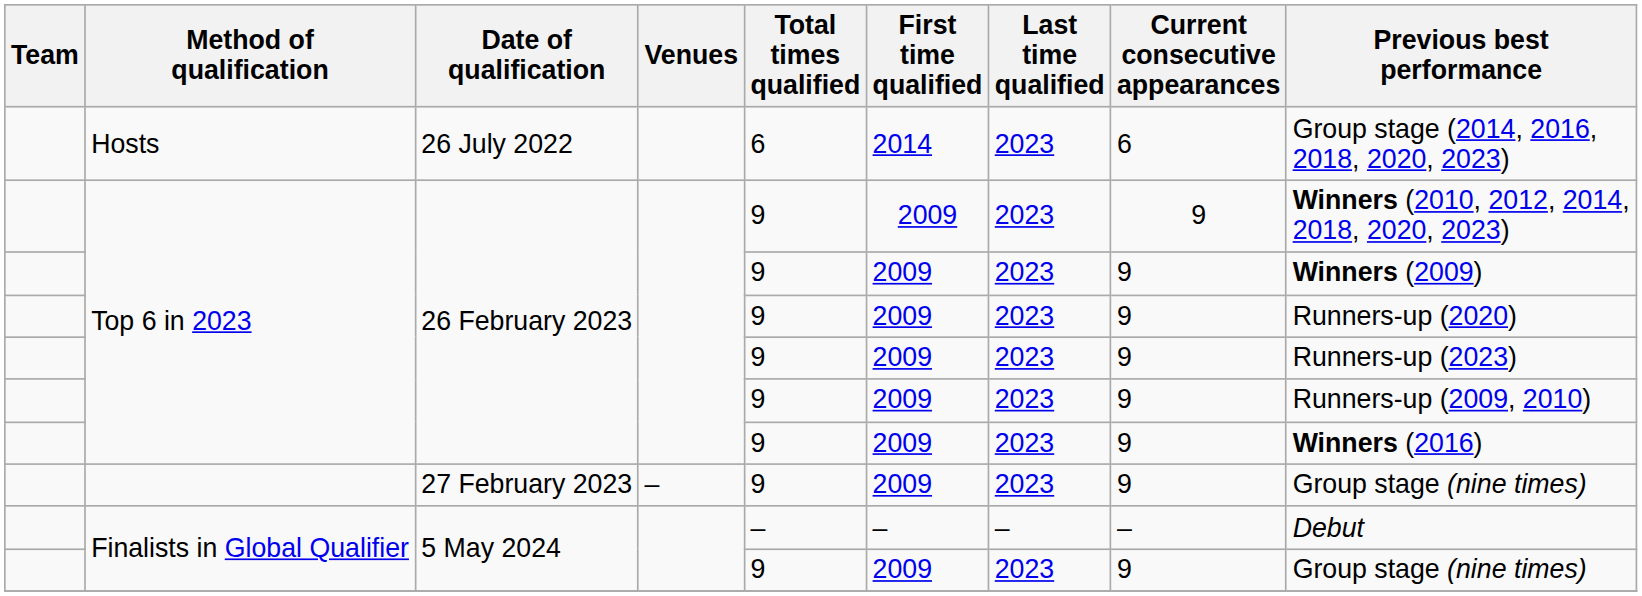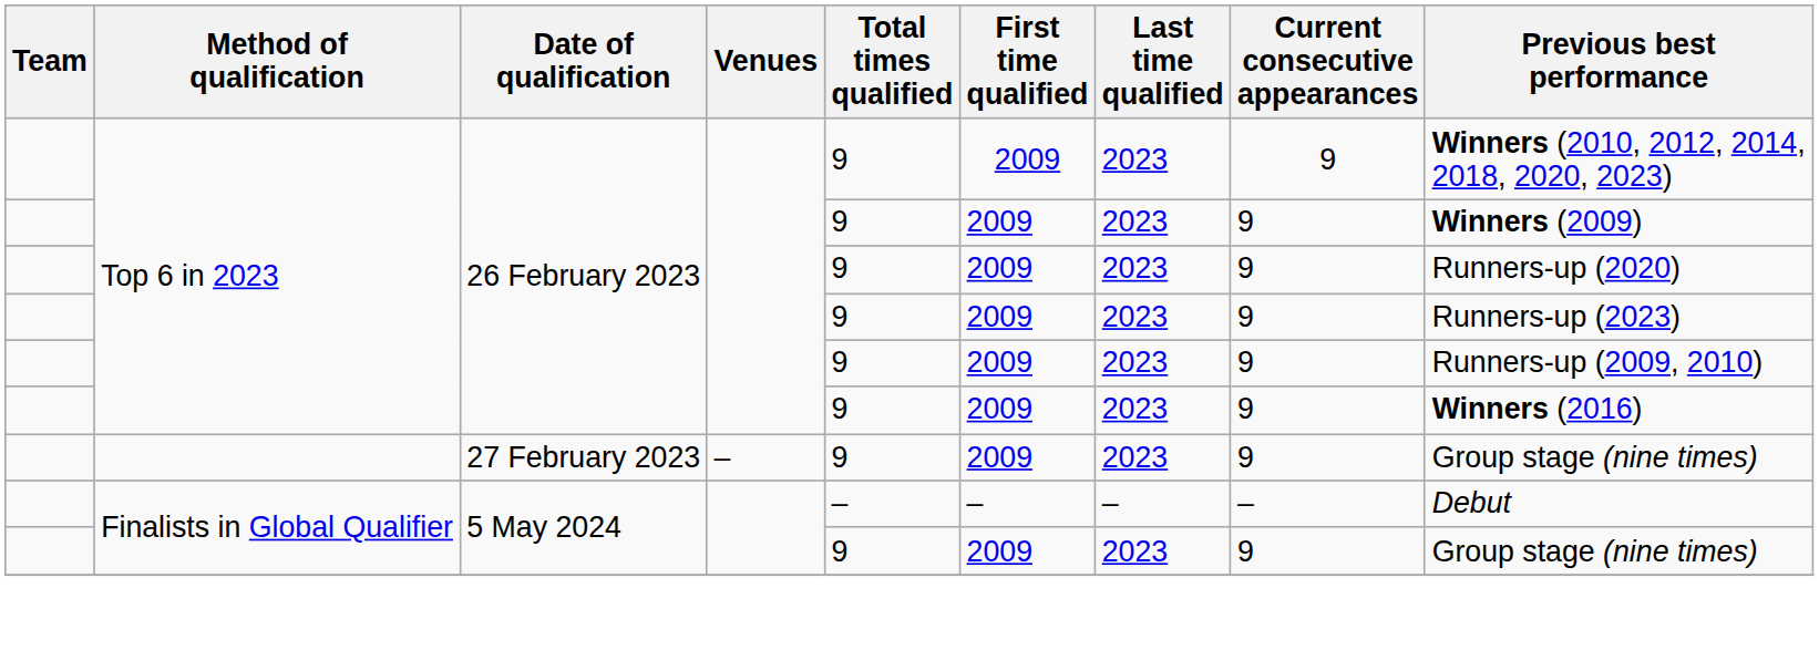- row: Hosts | 26 July 2022 | 6 | 2014 | 2023 | 6 | Group stage (2014, 2016, 2018, 2020, 2023)
